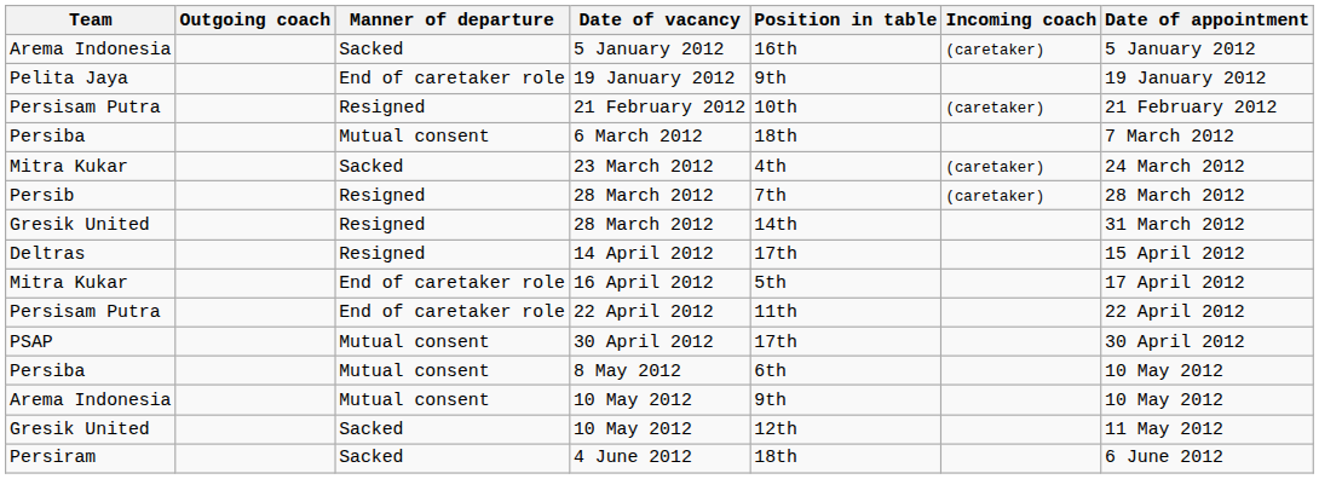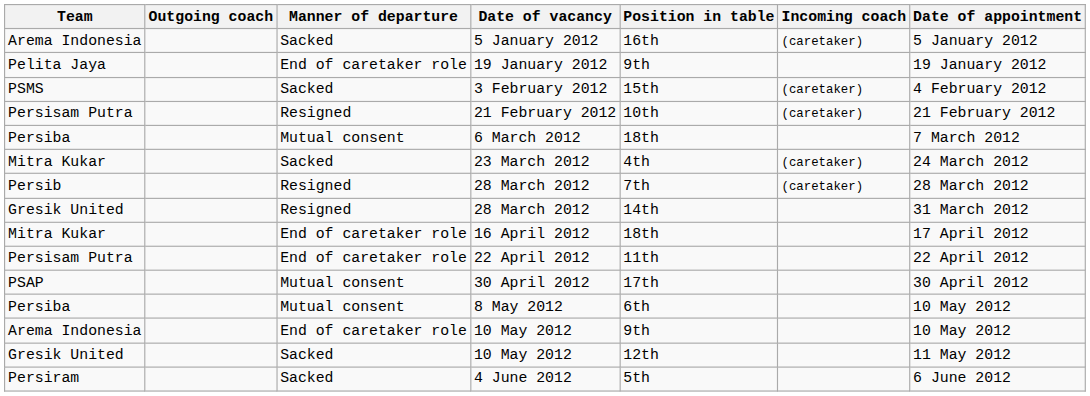+ row: PSMS | Sacked | 3 February 2012 | 15th | (caretaker) | 4 February 2012
- row: Deltras | Resigned | 14 April 2012 | 17th | 15 April 2012
16 April 2012 | Position in table: 5th -> 18th
Arema Indonesia / 10 May 2012 | Manner of departure: Mutual consent -> End of caretaker role
4 June 2012 | Position in table: 18th -> 5th
